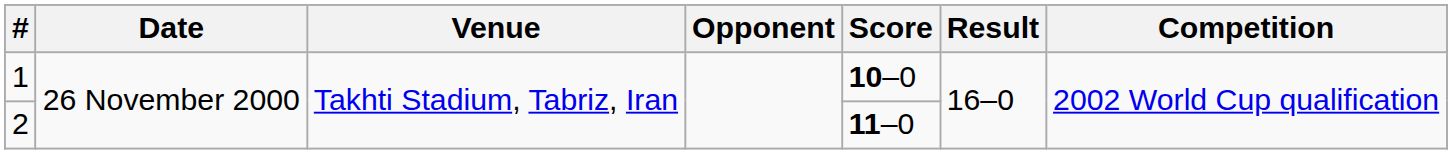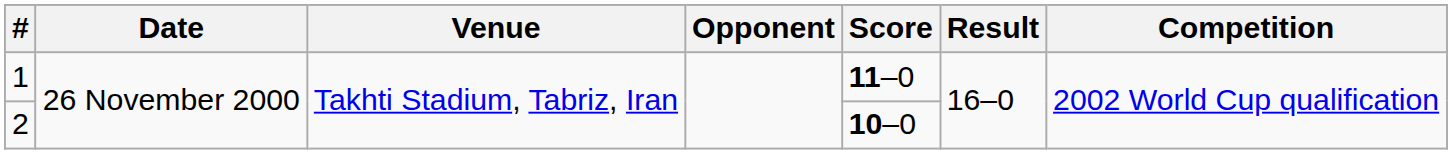1 | Score: 10–0 -> 11–0
2 | Score: 11–0 -> 10–0
